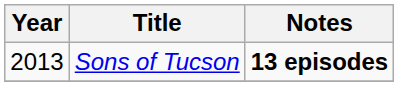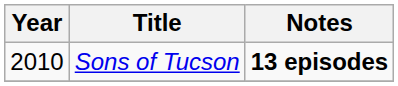Sons of Tucson | Year: 2013 -> 2010
